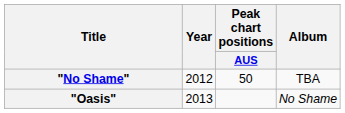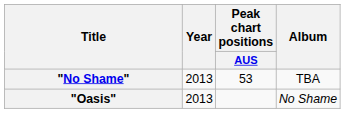"No Shame" | Year: 2012 -> 2013
"No Shame" | Peak chart positions / AUS: 50 -> 53
